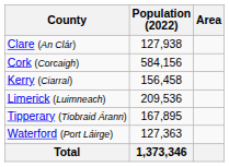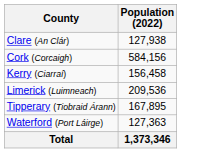- column: Area
